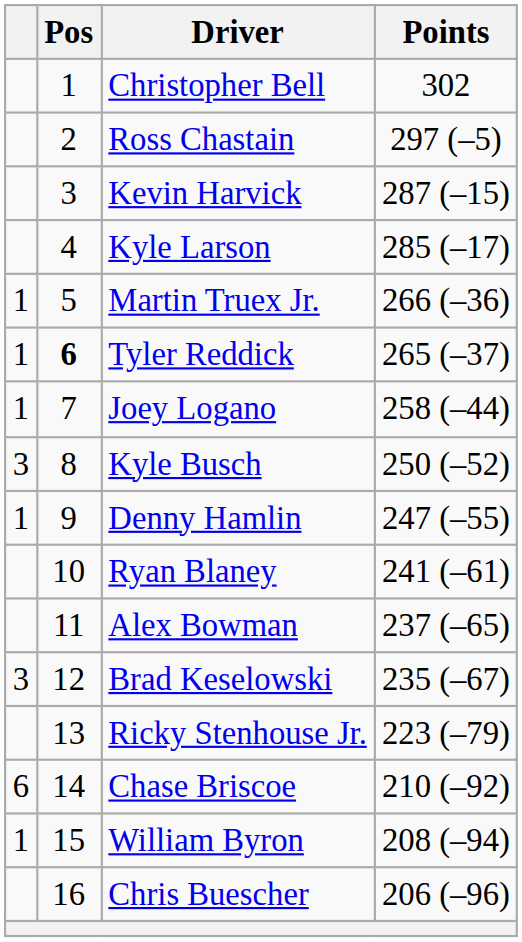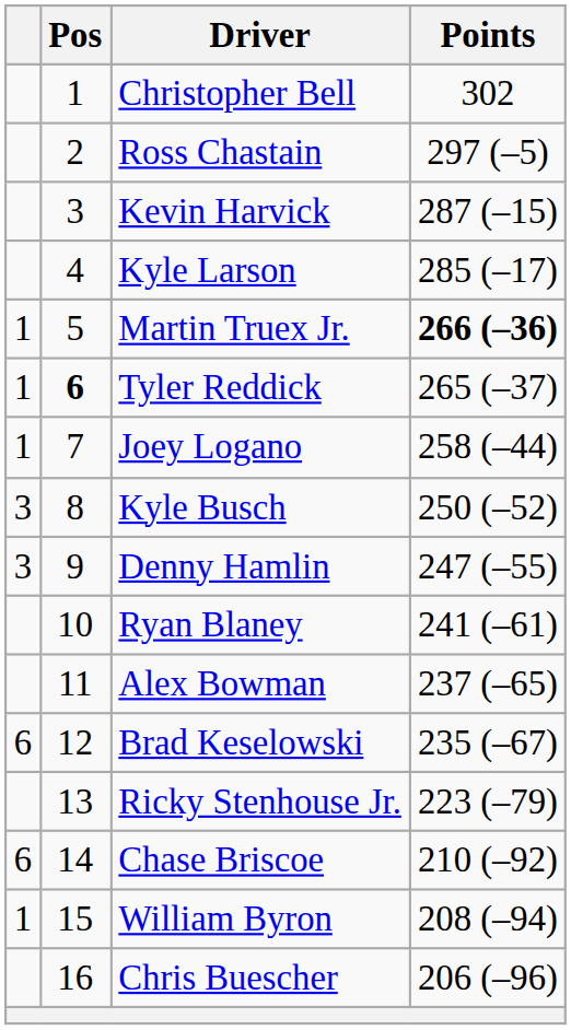Martin Truex Jr. | Points: normal -> bold
Denny Hamlin | column 1: 1 -> 3
Brad Keselowski | column 1: 3 -> 6
